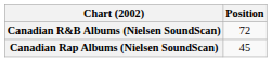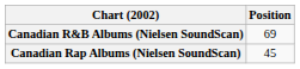Canadian R&B Albums (Nielsen SoundScan) | Position: 72 -> 69
